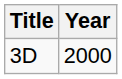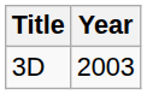3D | Year: 2000 -> 2003
